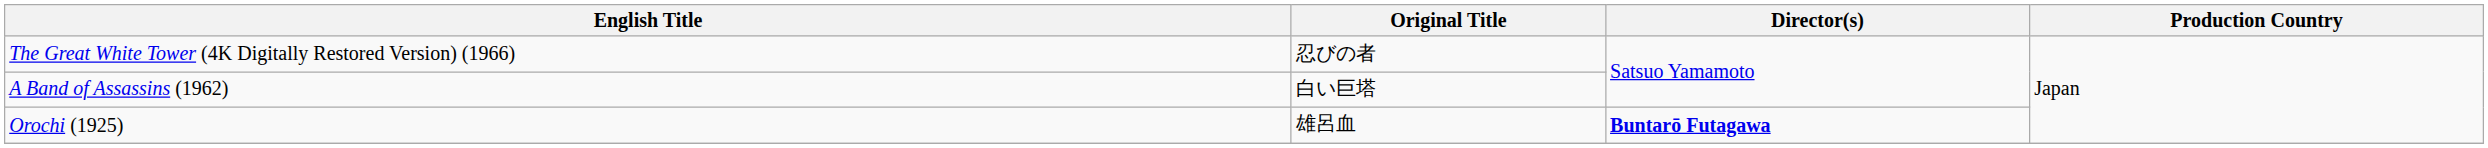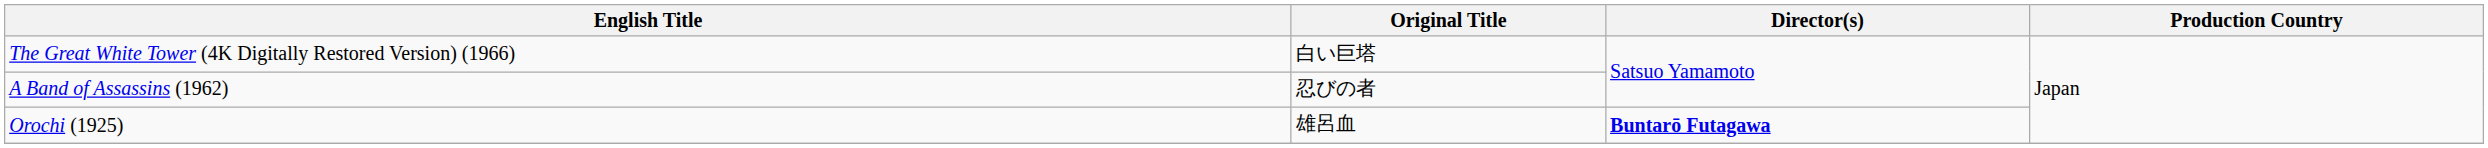The Great White Tower (4K Digitally Restored Version) (1966) | Original Title: 忍びの者 -> 白い巨塔
A Band of Assassins (1962) | Original Title: 白い巨塔 -> 忍びの者
